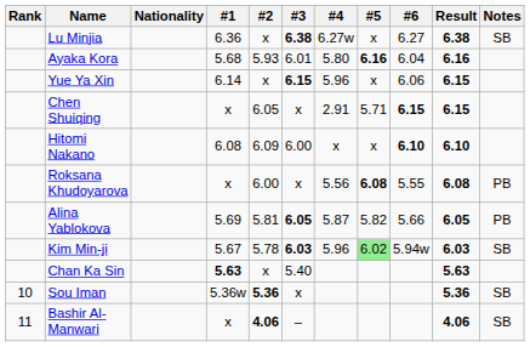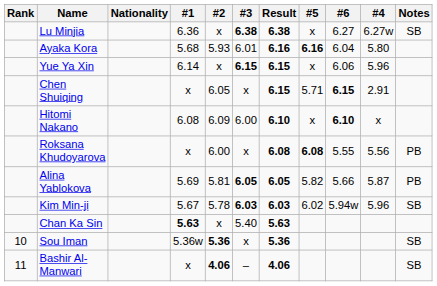columns swapped: #4 <-> Result
Kim Min-ji | #5: lightgreen background -> no background
